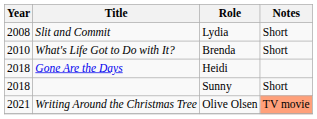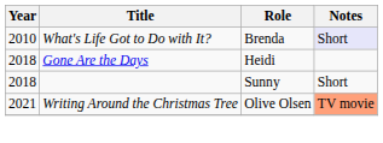- row: 2008 | Slit and Commit | Lydia | Short
What's Life Got to Do with It? | Notes: no background -> lavender background
